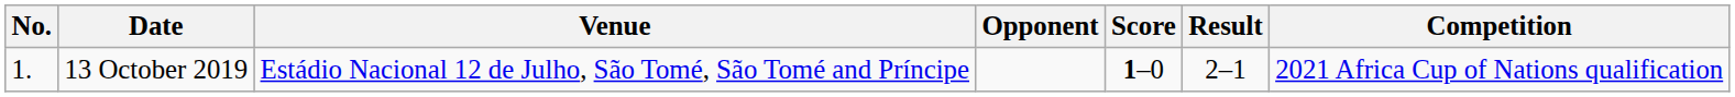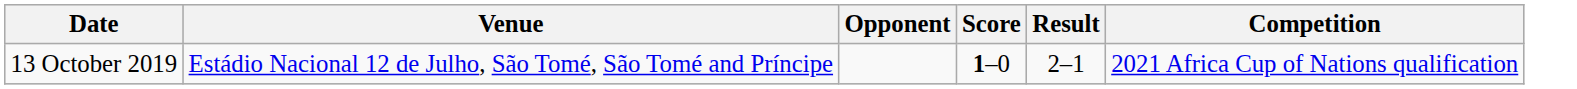- column: No. | 1.
